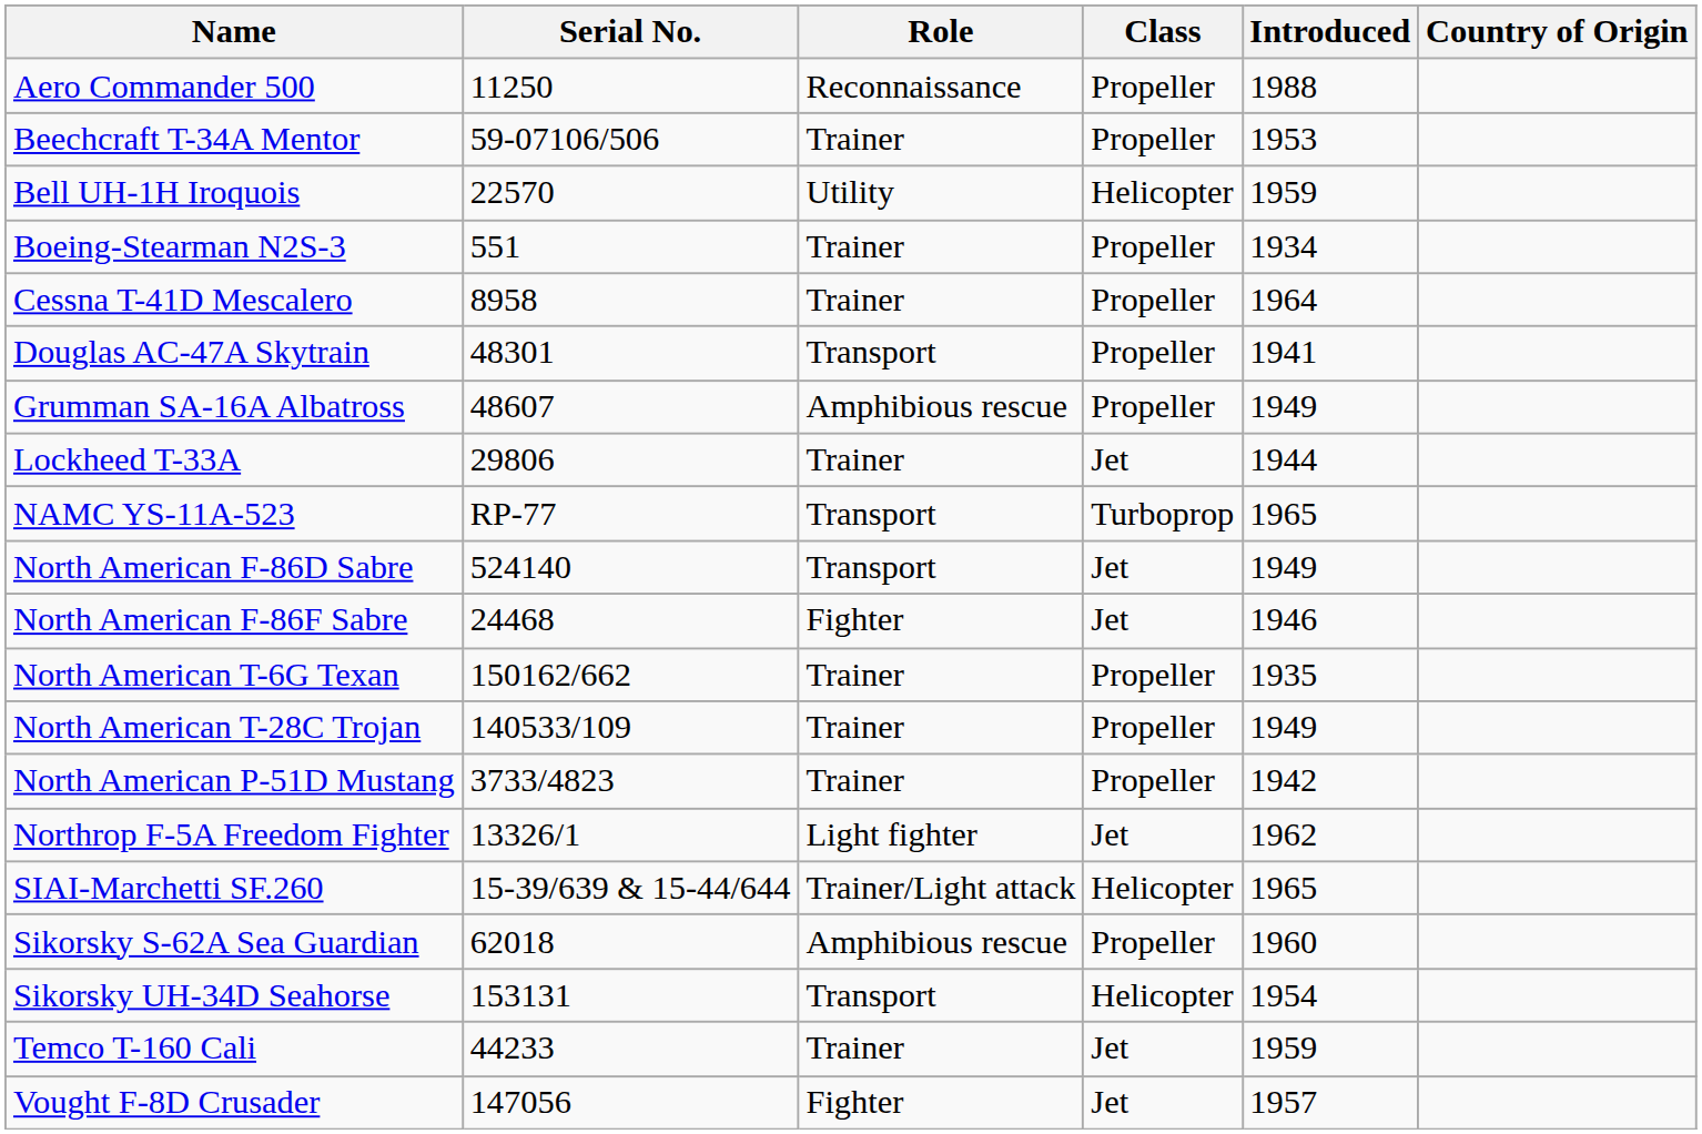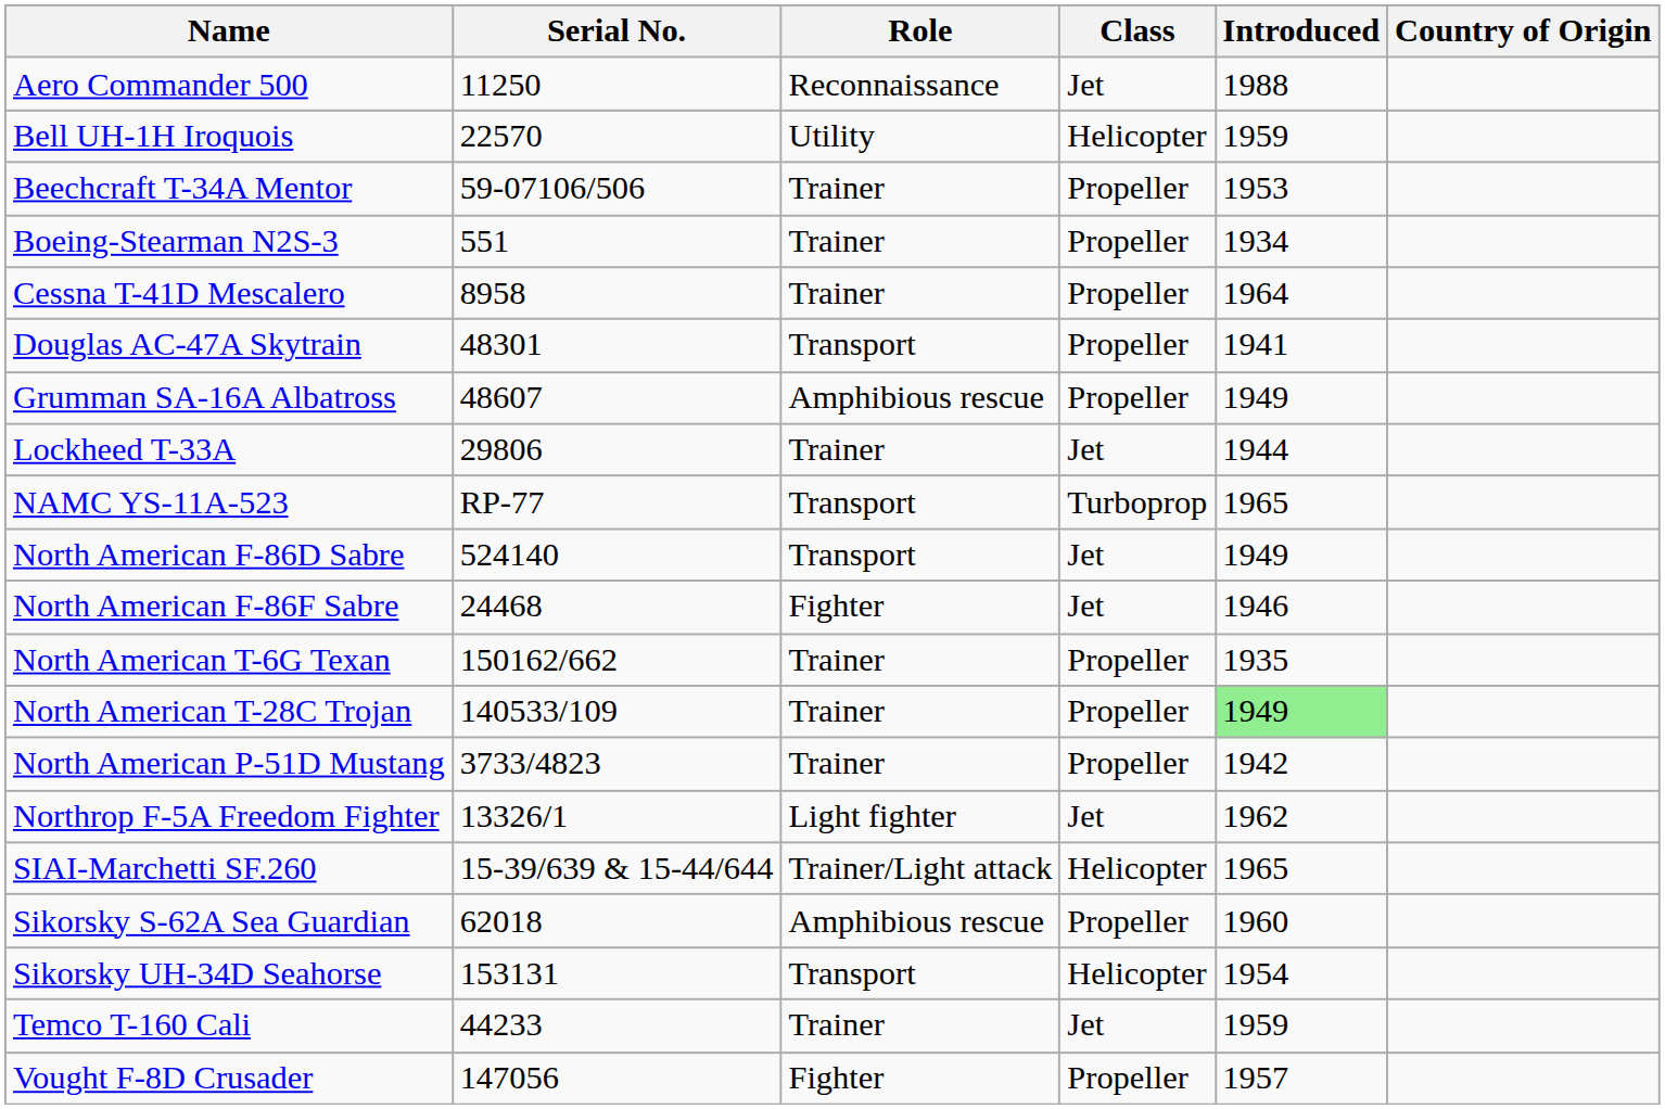Aero Commander 500 | Class: Propeller -> Jet
rows swapped: Beechcraft T-34A Mentor <-> Bell UH-1H Iroquois
North American T-28C Trojan | Introduced: no background -> lightgreen background
Vought F-8D Crusader | Class: Jet -> Propeller
